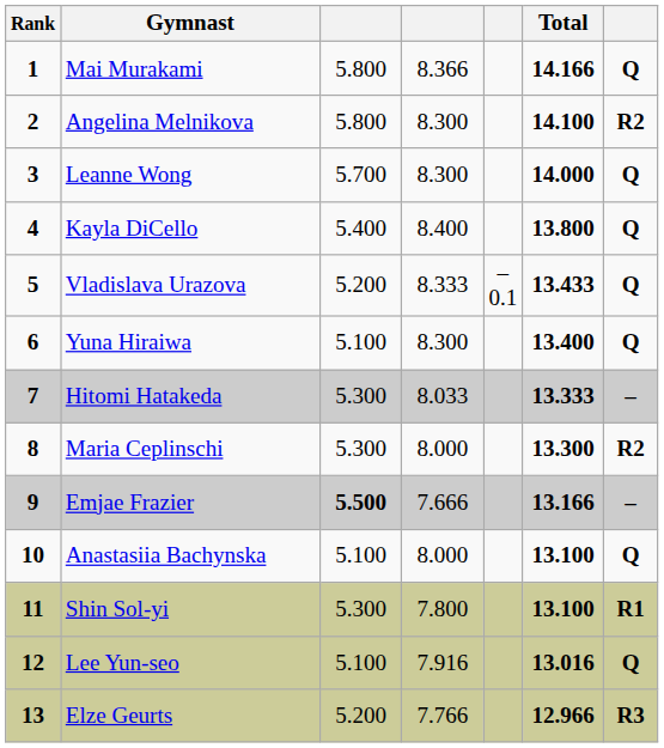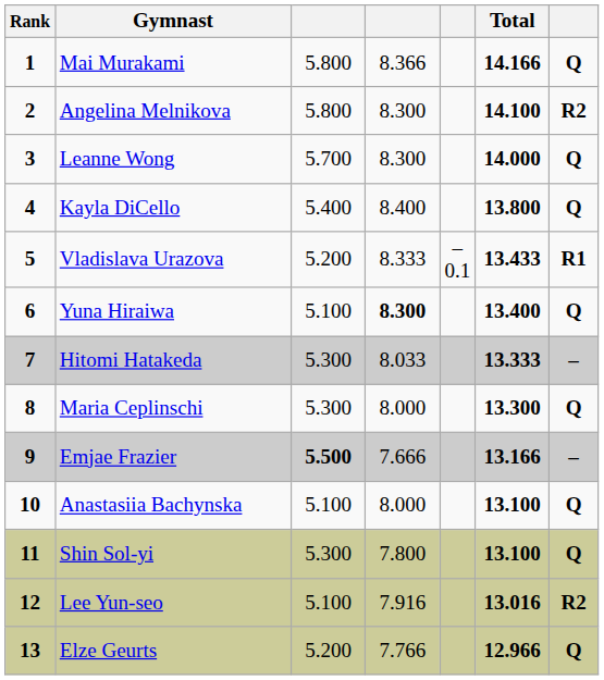Vladislava Urazova | column 7: Q -> R1
Yuna Hiraiwa | column 4: normal -> bold
Maria Ceplinschi | column 7: R2 -> Q
Shin Sol-yi | column 7: R1 -> Q
Lee Yun-seo | column 7: Q -> R2
Elze Geurts | column 7: R3 -> Q
